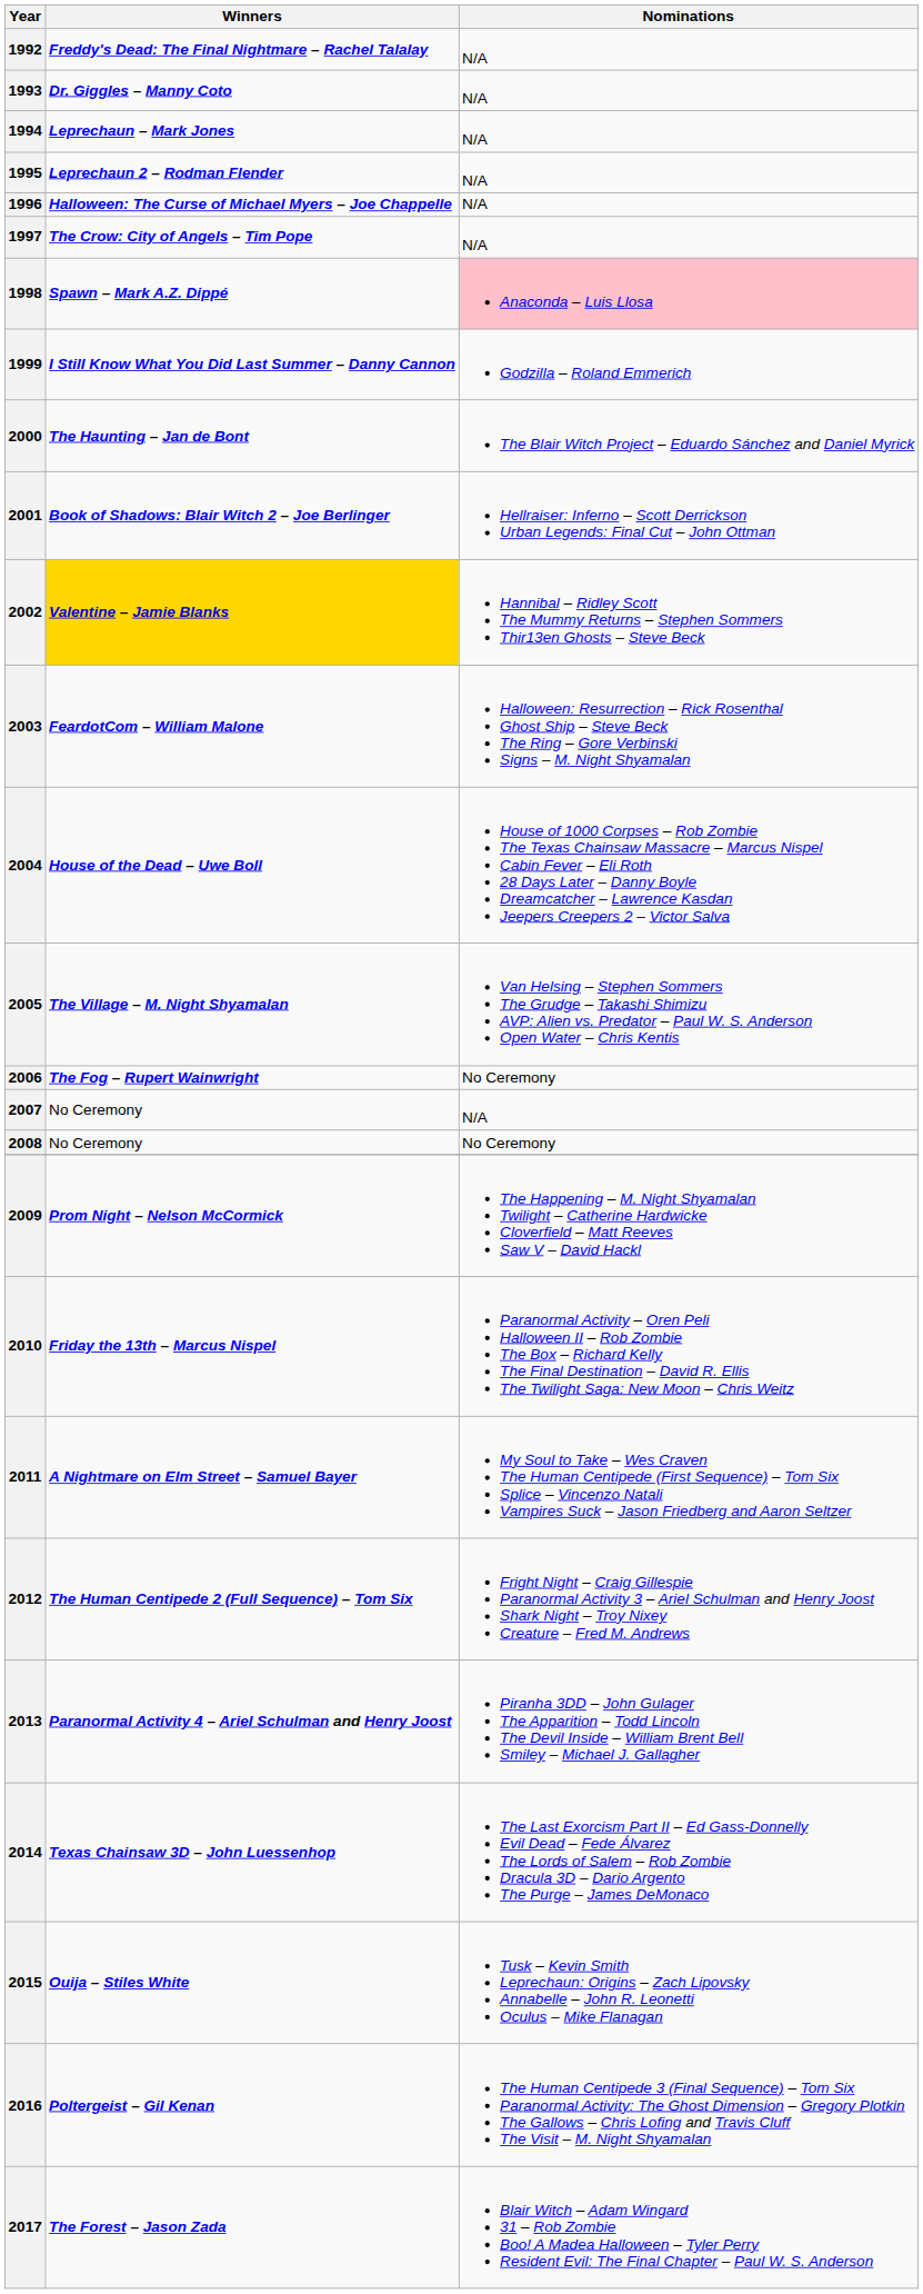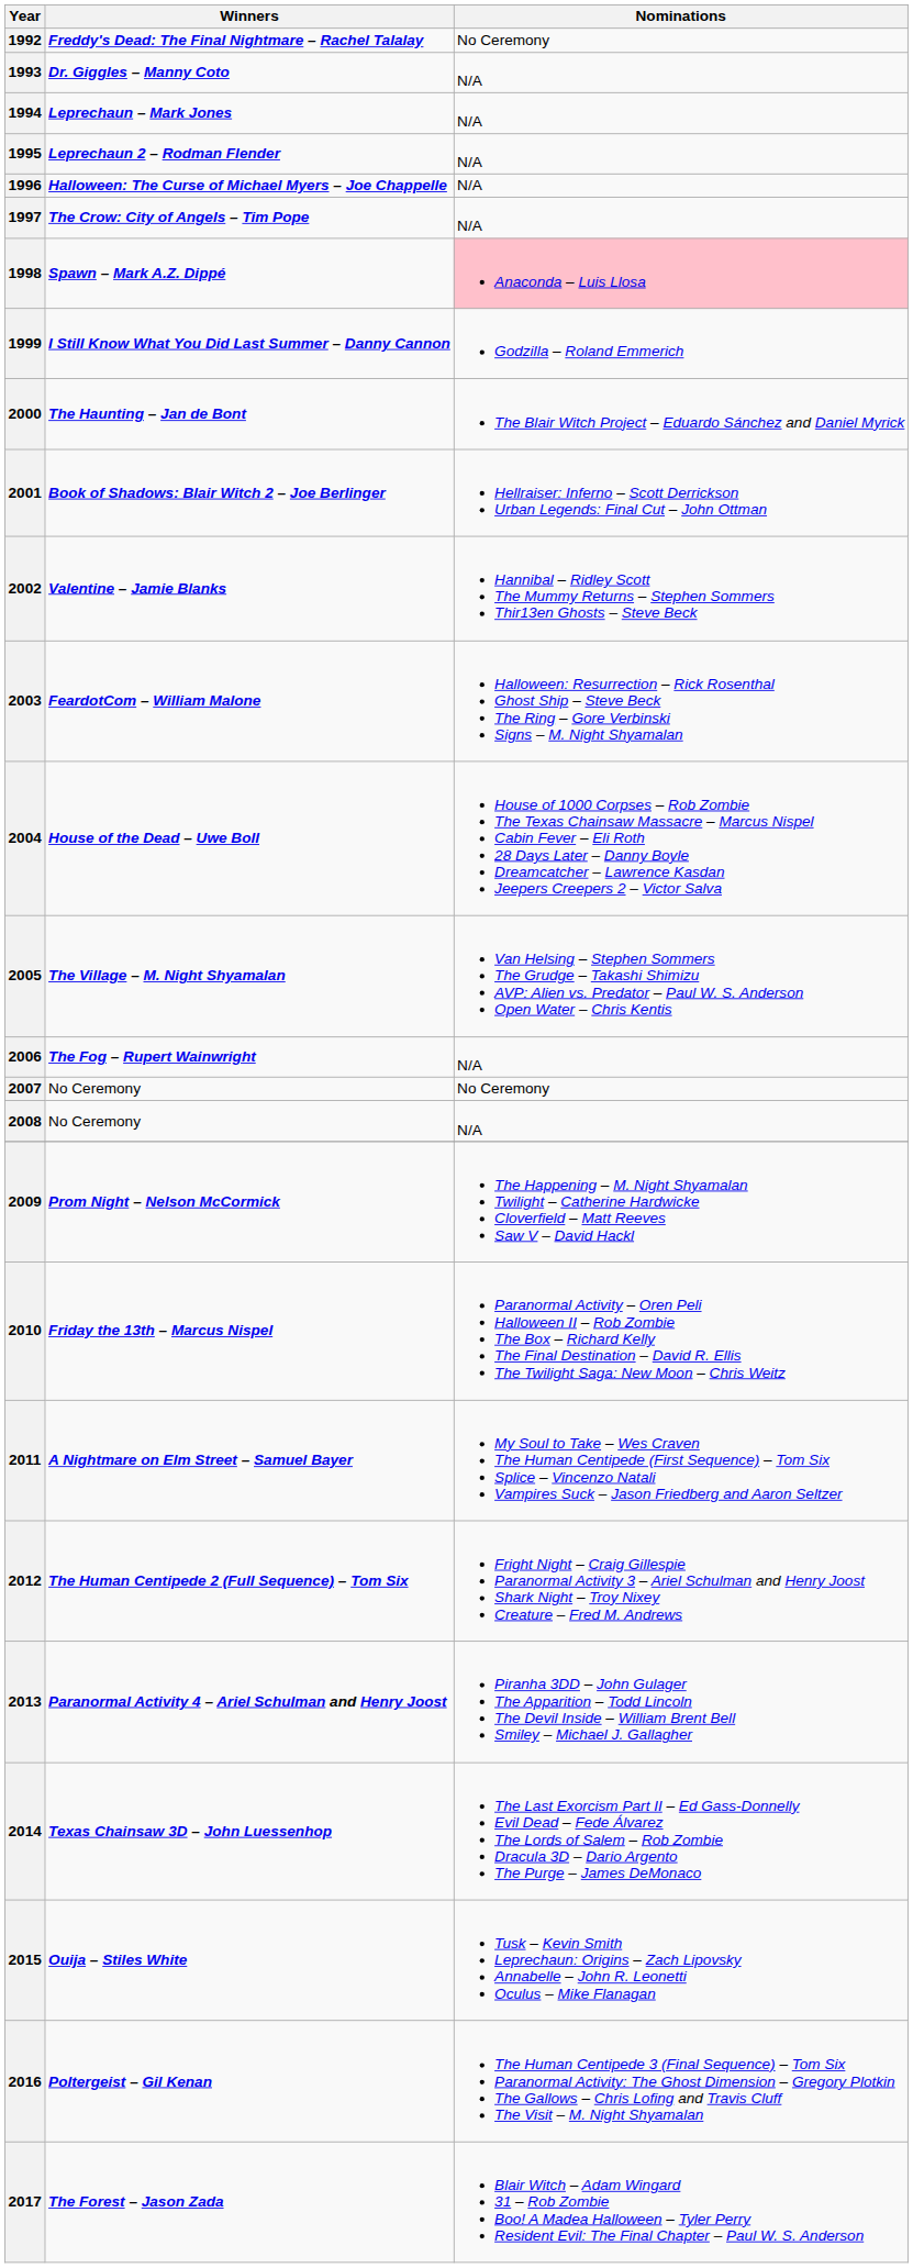1992 | Nominations: N/A -> No Ceremony
2002 | Winners: gold background -> no background
2006 | Nominations: No Ceremony -> N/A
2007 | Nominations: N/A -> No Ceremony
2008 | Nominations: No Ceremony -> N/A
